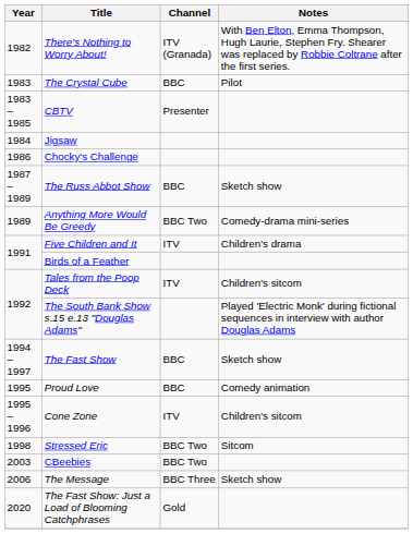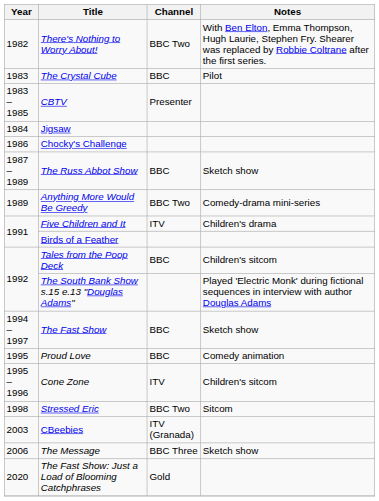There's Nothing to Worry About! | Channel: ITV (Granada) -> BBC Two
Tales from the Poop Deck | Channel: ITV -> BBC
CBeebies | Channel: BBC Two -> ITV (Granada)
